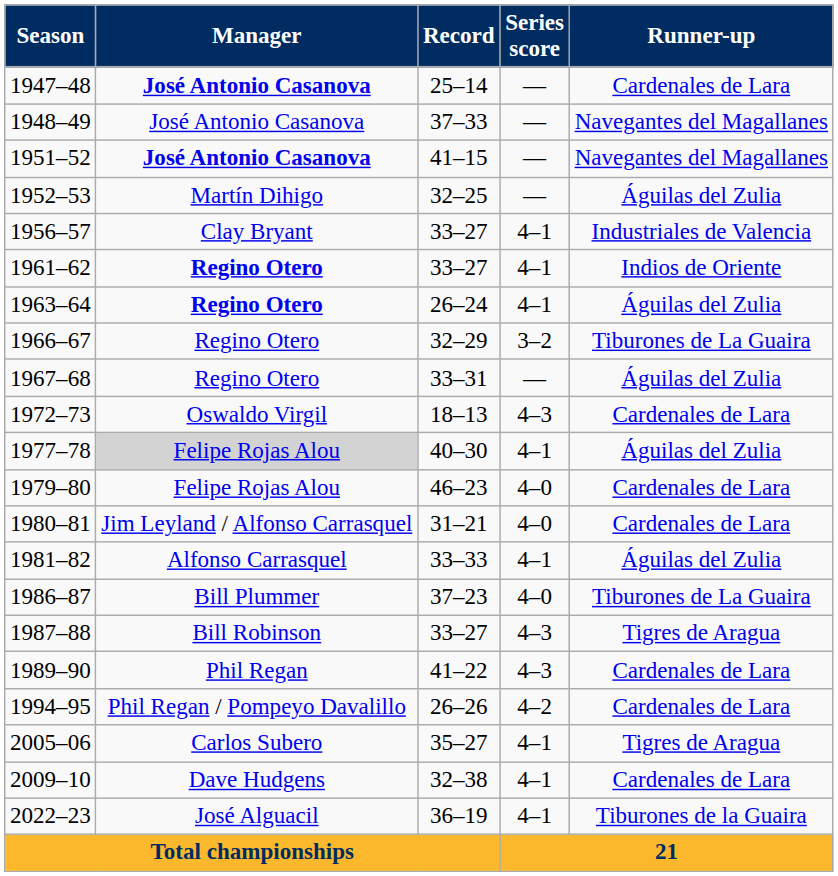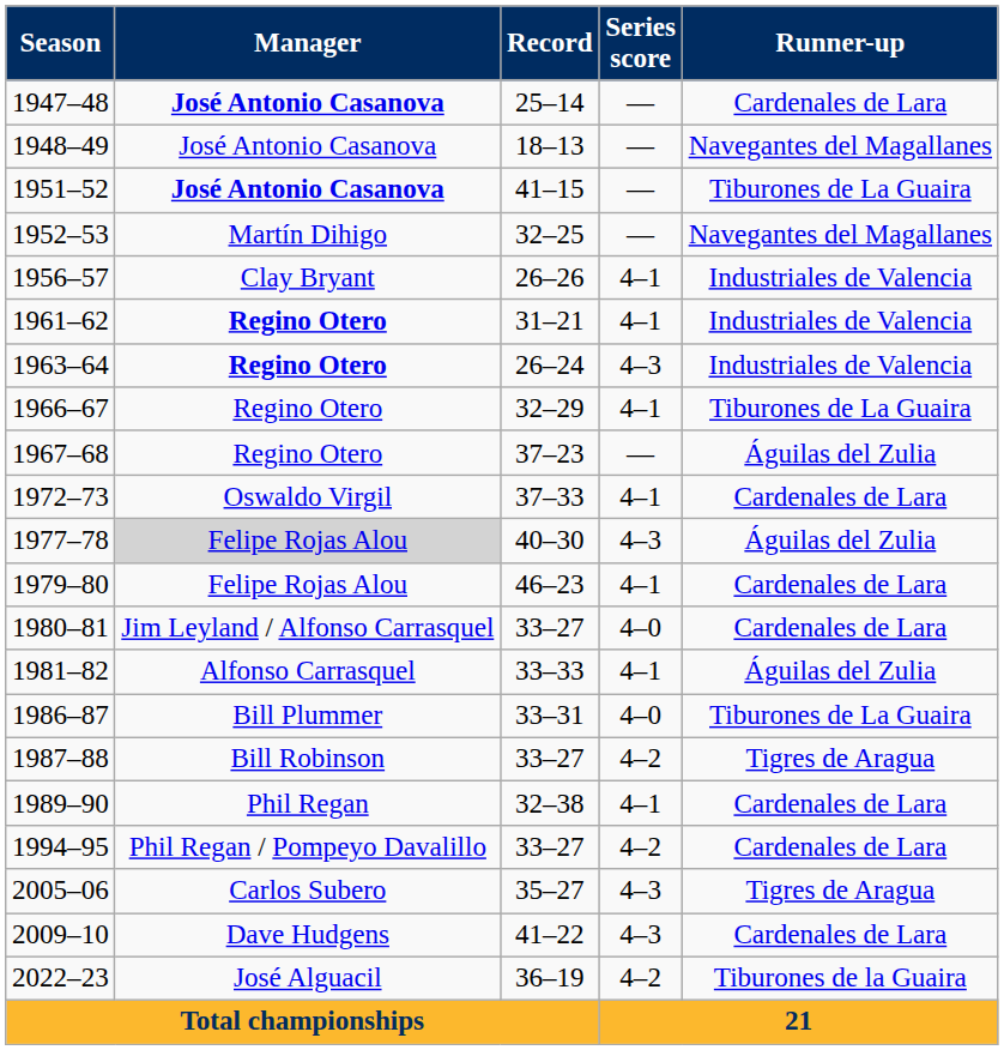1948–49 | Record: 37–33 -> 18–13
1951–52 | Runner-up: Navegantes del Magallanes -> Tiburones de La Guaira
1952–53 | Runner-up: Águilas del Zulia -> Navegantes del Magallanes
1956–57 | Record: 33–27 -> 26–26
1961–62 | Record: 33–27 -> 31–21
1961–62 | Runner-up: Indios de Oriente -> Industriales de Valencia
1963–64 | Series score: 4–1 -> 4–3
1963–64 | Runner-up: Águilas del Zulia -> Industriales de Valencia
1966–67 | Series score: 3–2 -> 4–1
1967–68 | Record: 33–31 -> 37–23
1972–73 | Record: 18–13 -> 37–33
1972–73 | Series score: 4–3 -> 4–1
1977–78 | Series score: 4–1 -> 4–3
1979–80 | Series score: 4–0 -> 4–1
1980–81 | Record: 31–21 -> 33–27
1986–87 | Record: 37–23 -> 33–31
1987–88 | Series score: 4–3 -> 4–2
1989–90 | Record: 41–22 -> 32–38
1989–90 | Series score: 4–3 -> 4–1
1994–95 | Record: 26–26 -> 33–27
2005–06 | Series score: 4–1 -> 4–3
2009–10 | Record: 32–38 -> 41–22
2009–10 | Series score: 4–1 -> 4–3
2022–23 | Series score: 4–1 -> 4–2
